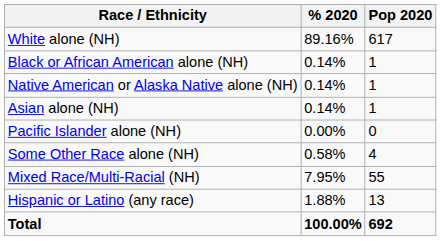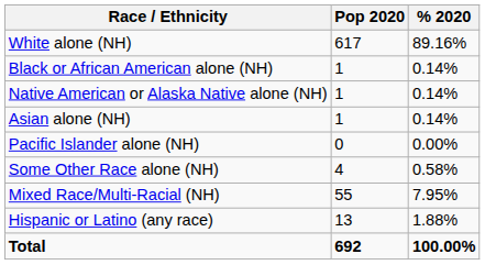columns swapped: Pop 2020 <-> % 2020
